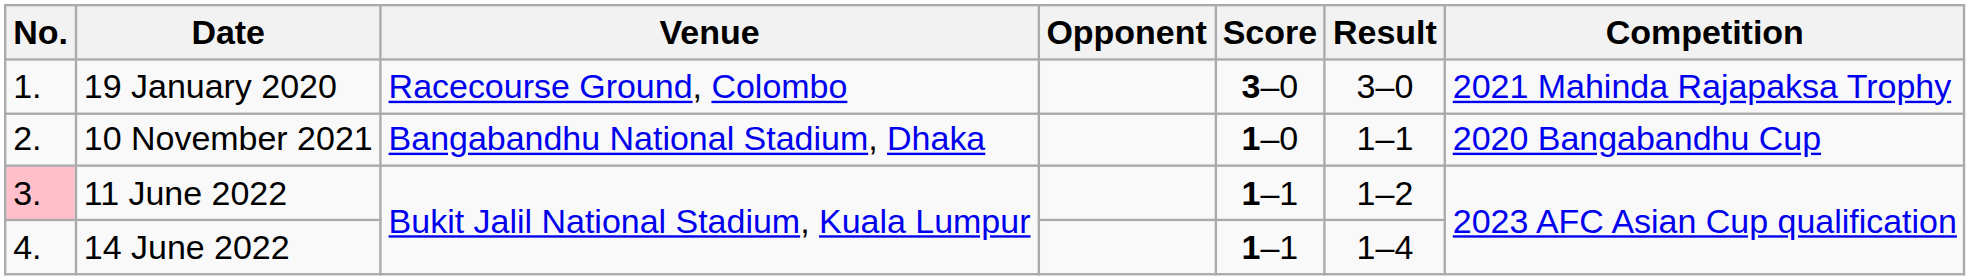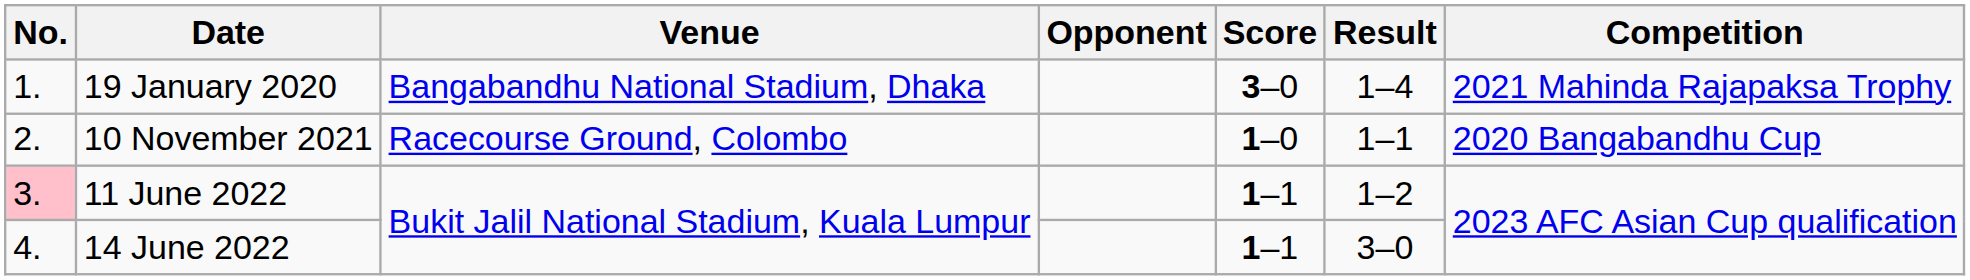19 January 2020 | Venue: Racecourse Ground, Colombo -> Bangabandhu National Stadium, Dhaka
19 January 2020 | Result: 3–0 -> 1–4
10 November 2021 | Venue: Bangabandhu National Stadium, Dhaka -> Racecourse Ground, Colombo
14 June 2022 | Result: 1–4 -> 3–0
